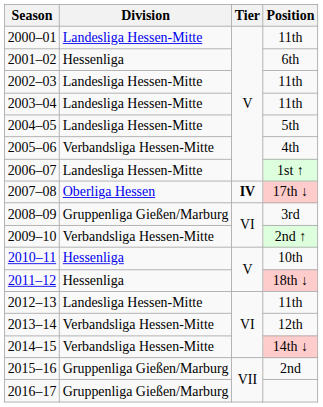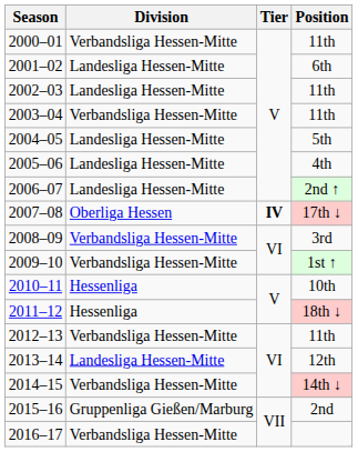2000–01 | Division: Landesliga Hessen-Mitte -> Verbandsliga Hessen-Mitte
2001–02 | Division: Hessenliga -> Landesliga Hessen-Mitte
2003–04 | Division: Landesliga Hessen-Mitte -> Verbandsliga Hessen-Mitte
2005–06 | Division: Verbandsliga Hessen-Mitte -> Landesliga Hessen-Mitte
2006–07 | Position: 1st ↑ -> 2nd ↑
2008–09 | Division: Gruppenliga Gießen/Marburg -> Verbandsliga Hessen-Mitte
2009–10 | Position: 2nd ↑ -> 1st ↑
2012–13 | Division: Landesliga Hessen-Mitte -> Verbandsliga Hessen-Mitte
2013–14 | Division: Verbandsliga Hessen-Mitte -> Landesliga Hessen-Mitte
2016–17 | Division: Gruppenliga Gießen/Marburg -> Verbandsliga Hessen-Mitte
